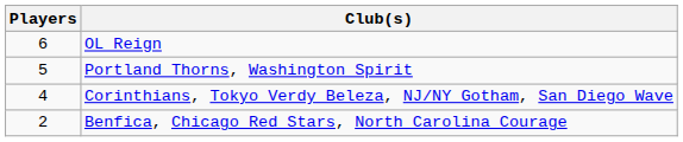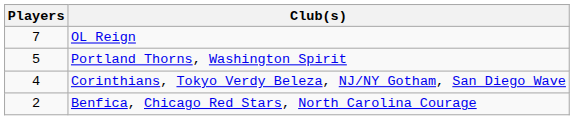OL Reign | Players: 6 -> 7
